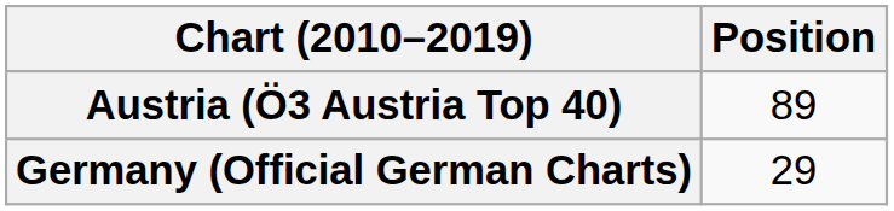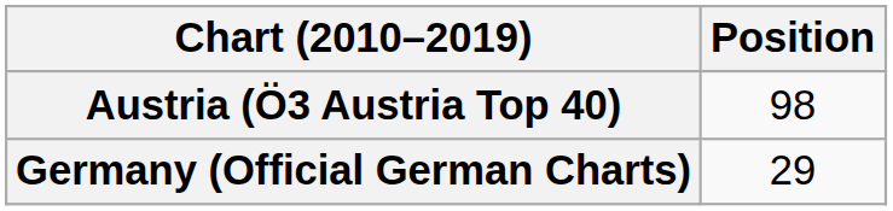Austria (Ö3 Austria Top 40) | Position: 89 -> 98
